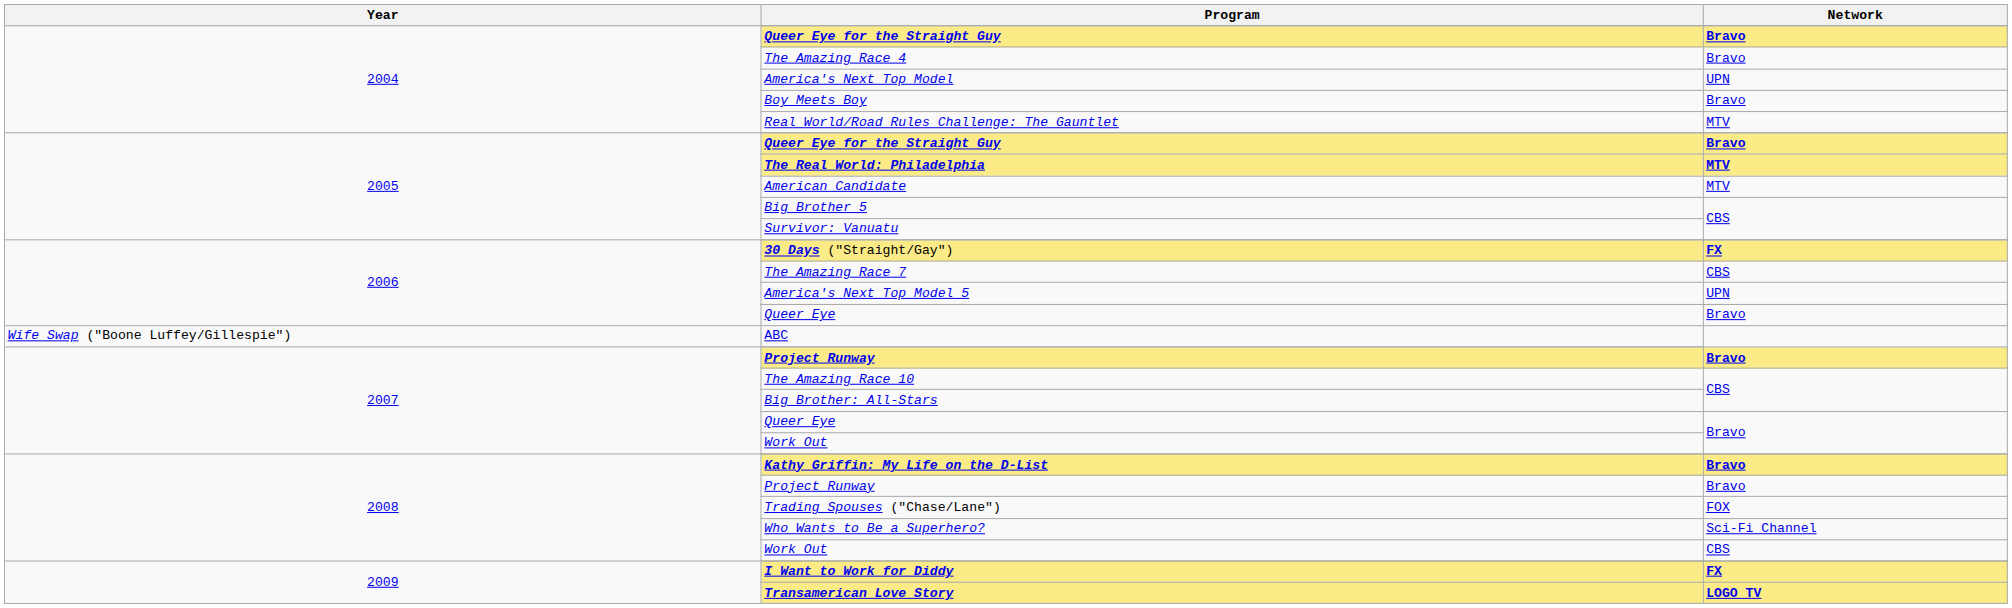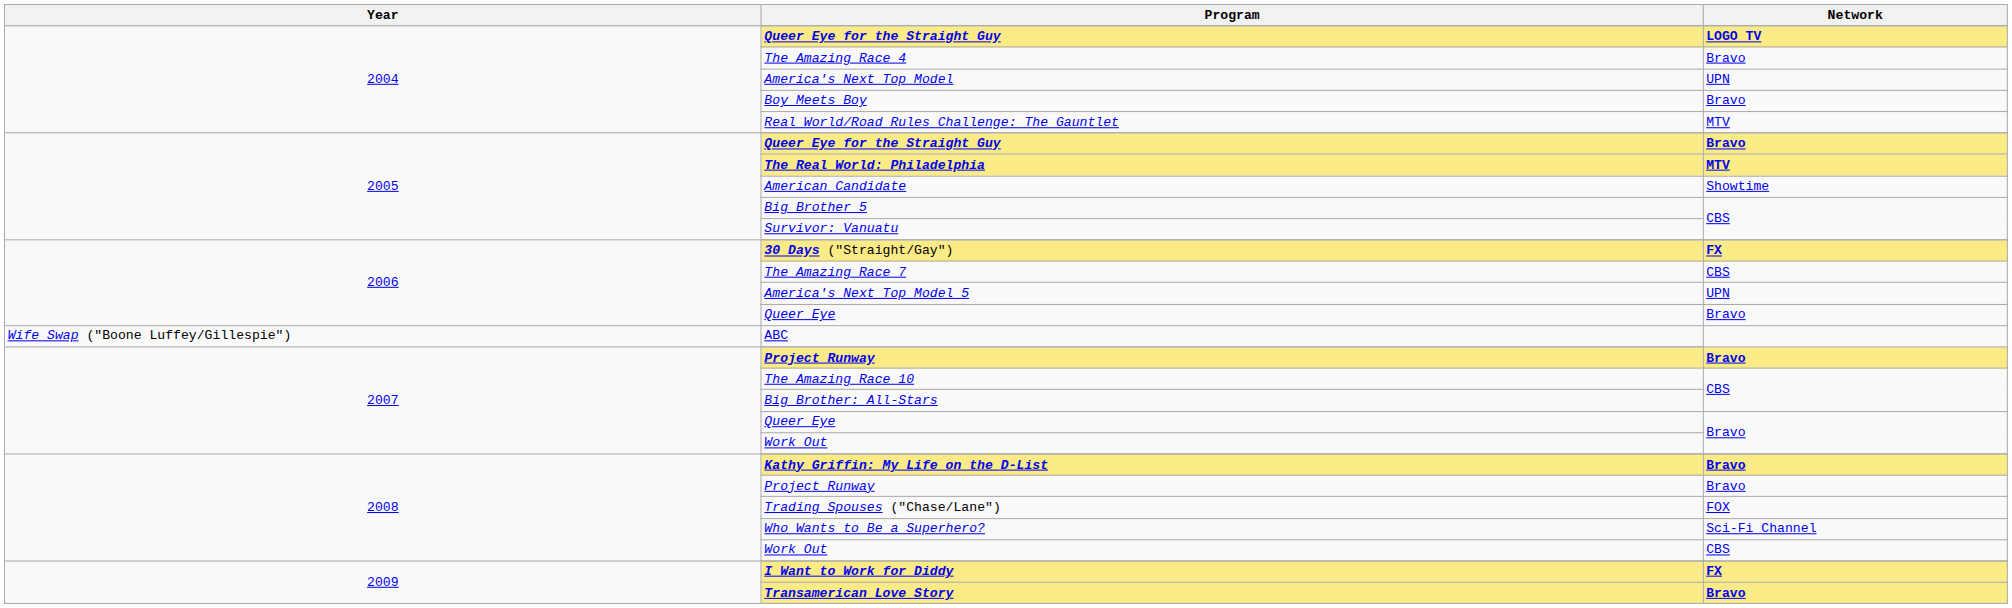2004 / Queer Eye for the Straight Guy | Network: Bravo -> LOGO TV
American Candidate | Network: MTV -> Showtime
Transamerican Love Story | Network: LOGO TV -> Bravo
